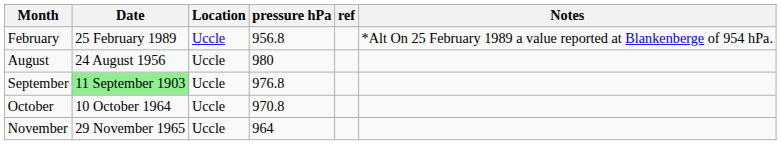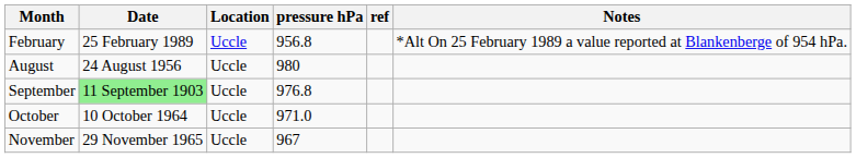October | pressure hPa: 970.8 -> 971.0
November | pressure hPa: 964 -> 967
